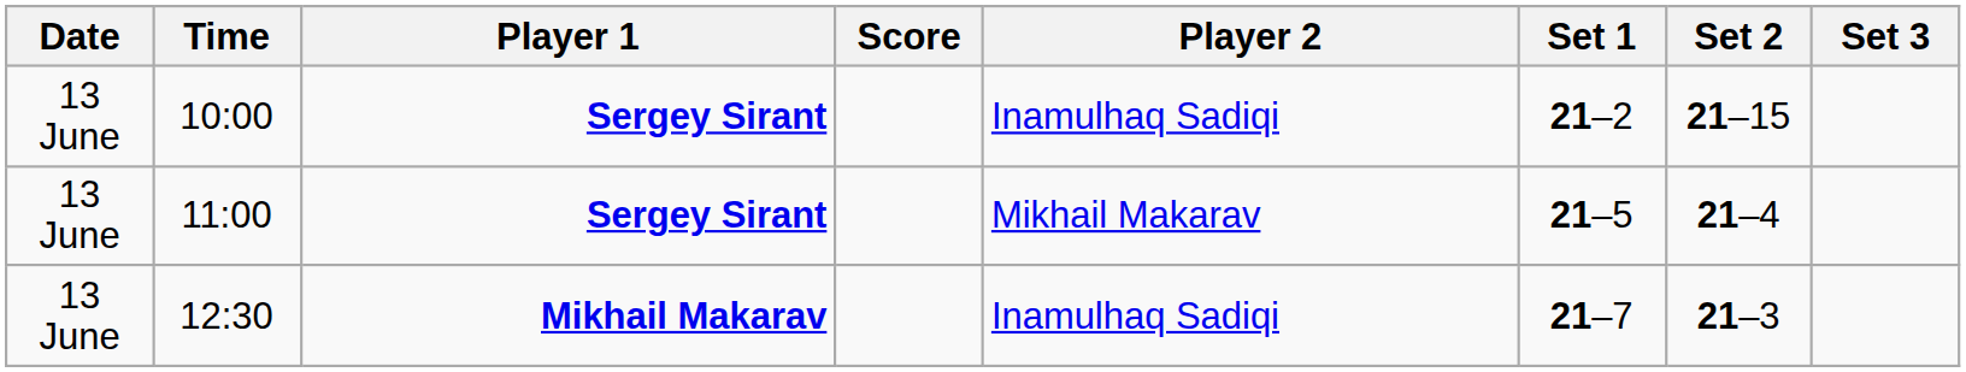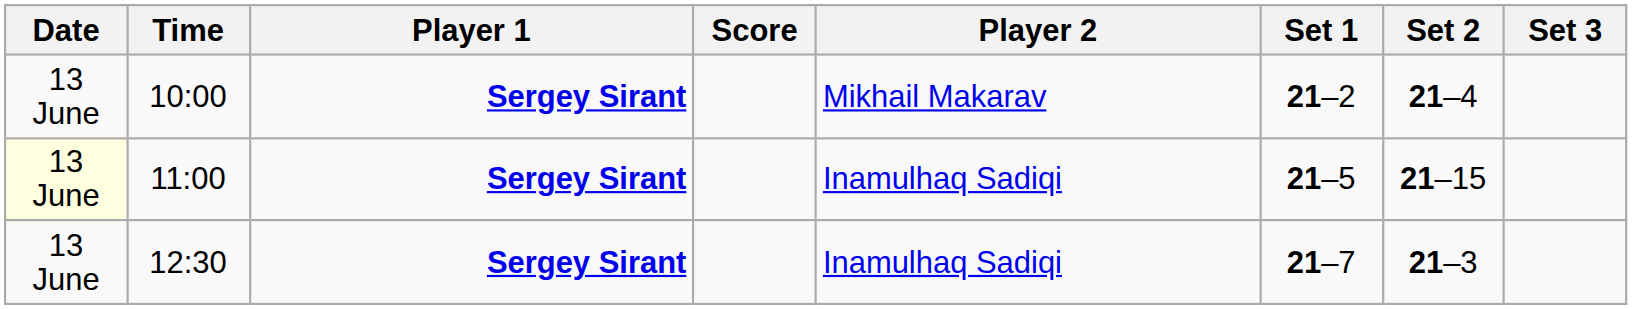10:00 | Player 2: Inamulhaq Sadiqi -> Mikhail Makarav
10:00 | Set 2: 21–15 -> 21–4
11:00 | Date: no background -> lightyellow background
11:00 | Player 2: Mikhail Makarav -> Inamulhaq Sadiqi
11:00 | Set 2: 21–4 -> 21–15
12:30 | Player 1: Mikhail Makarav -> Sergey Sirant
